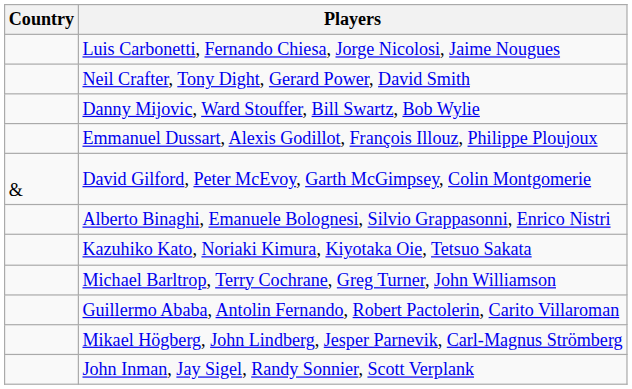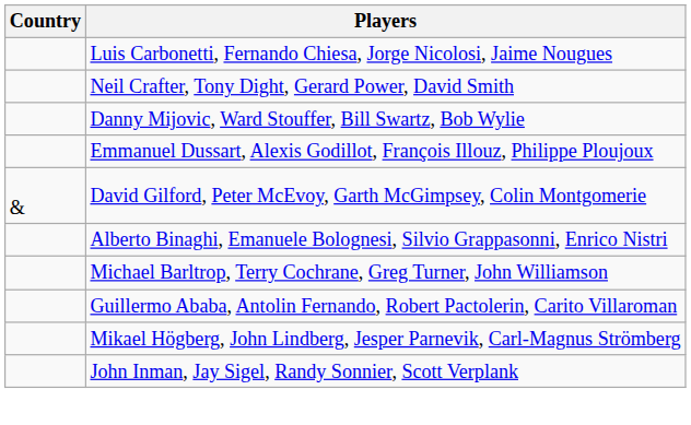- row: Kazuhiko Kato, Noriaki Kimura, Kiyotaka Oie, Tetsuo Sakata
